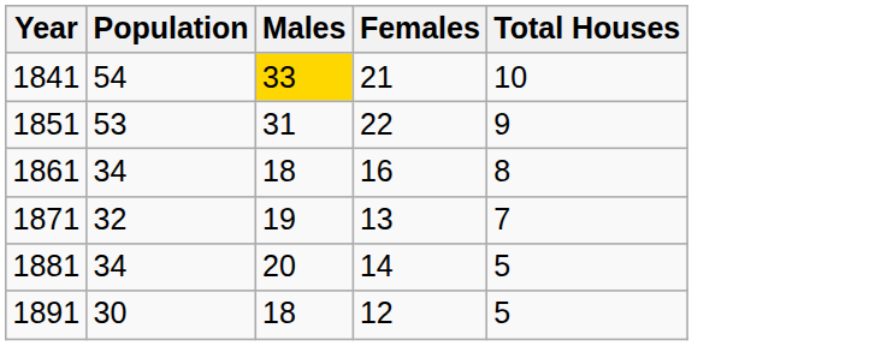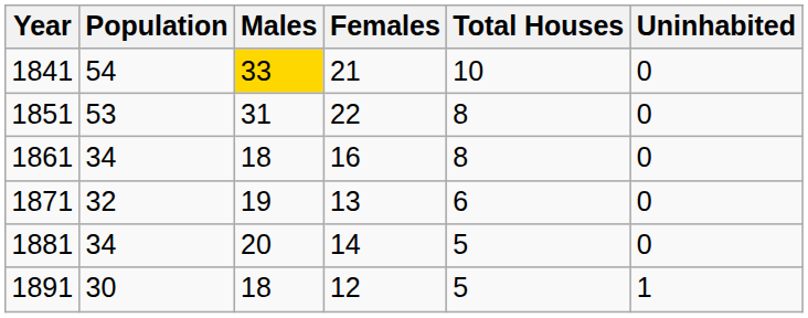+ column: Uninhabited | 0 | 0 | 0 | 0 | 0 | 1
1851 | Total Houses: 9 -> 8
1871 | Total Houses: 7 -> 6
